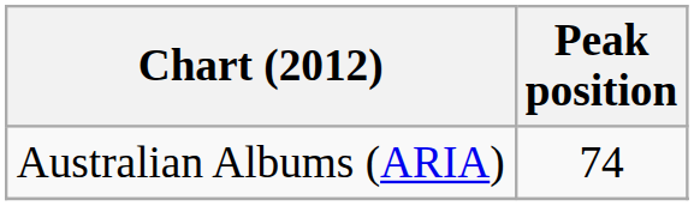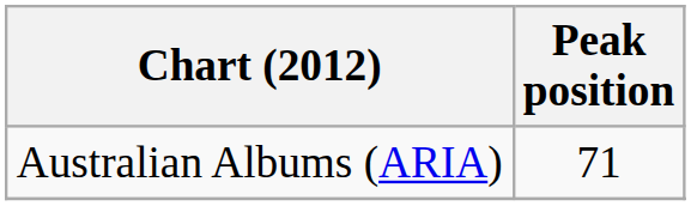Australian Albums (ARIA) | Peak position: 74 -> 71
